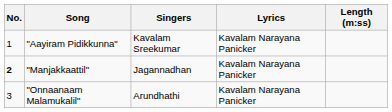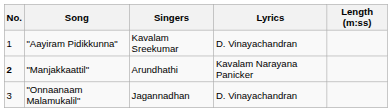"Aayiram Pidikkunna" | Lyrics: Kavalam Narayana Panicker -> D. Vinayachandran
"Manjakkaattil" | Singers: Jagannadhan -> Arundhathi
"Onnaanaam Malamukalil" | Singers: Arundhathi -> Jagannadhan
"Onnaanaam Malamukalil" | Lyrics: Kavalam Narayana Panicker -> D. Vinayachandran
